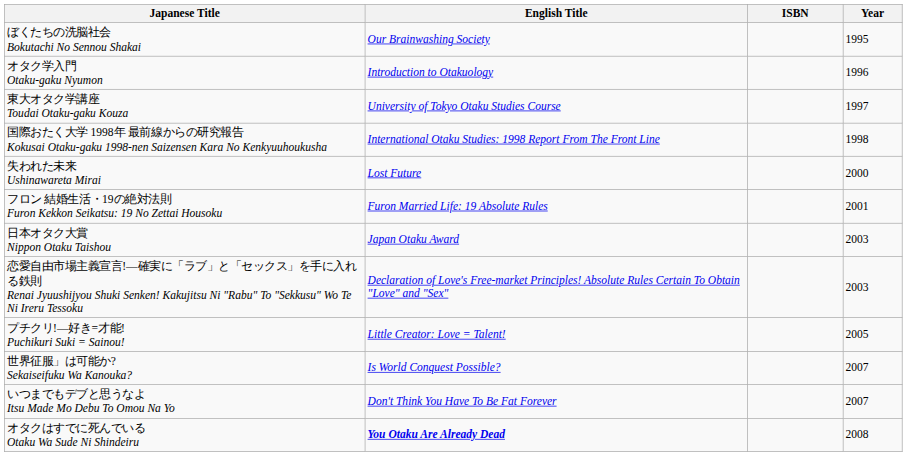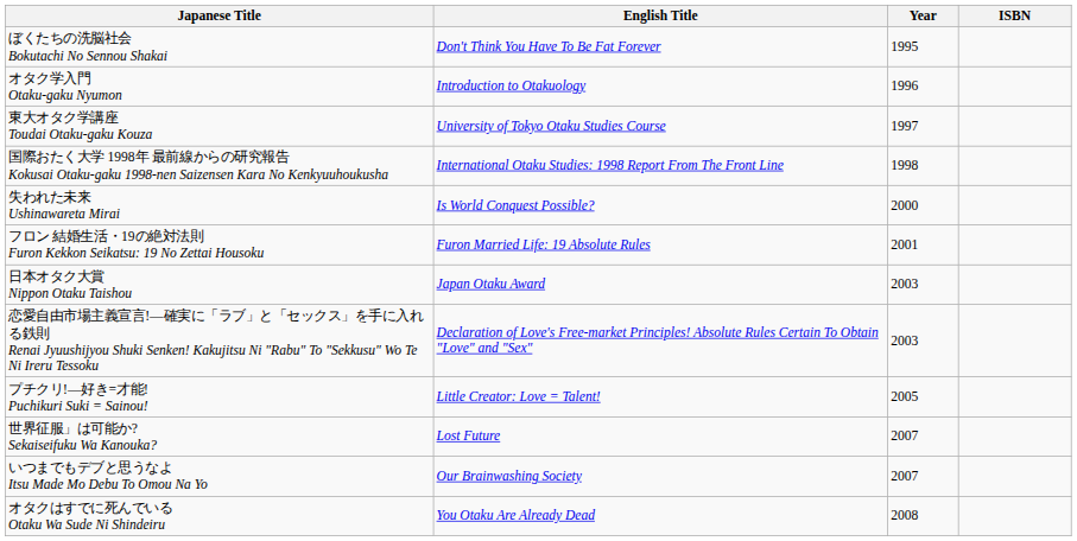columns swapped: Year <-> ISBN
ぼくたちの洗脳社会 Bokutachi No Sennou Shakai | English Title: Our Brainwashing Society -> Don't Think You Have To Be Fat Forever
失われた未来 Ushinawareta Mirai | English Title: Lost Future -> Is World Conquest Possible?
世界征服」は可能か? Sekaiseifuku Wa Kanouka? | English Title: Is World Conquest Possible? -> Lost Future
いつまでもデブと思うなよ Itsu Made Mo Debu To Omou Na Yo | English Title: Don't Think You Have To Be Fat Forever -> Our Brainwashing Society
オタクはすでに死んでいる Otaku Wa Sude Ni Shindeiru | English Title: bold -> normal
